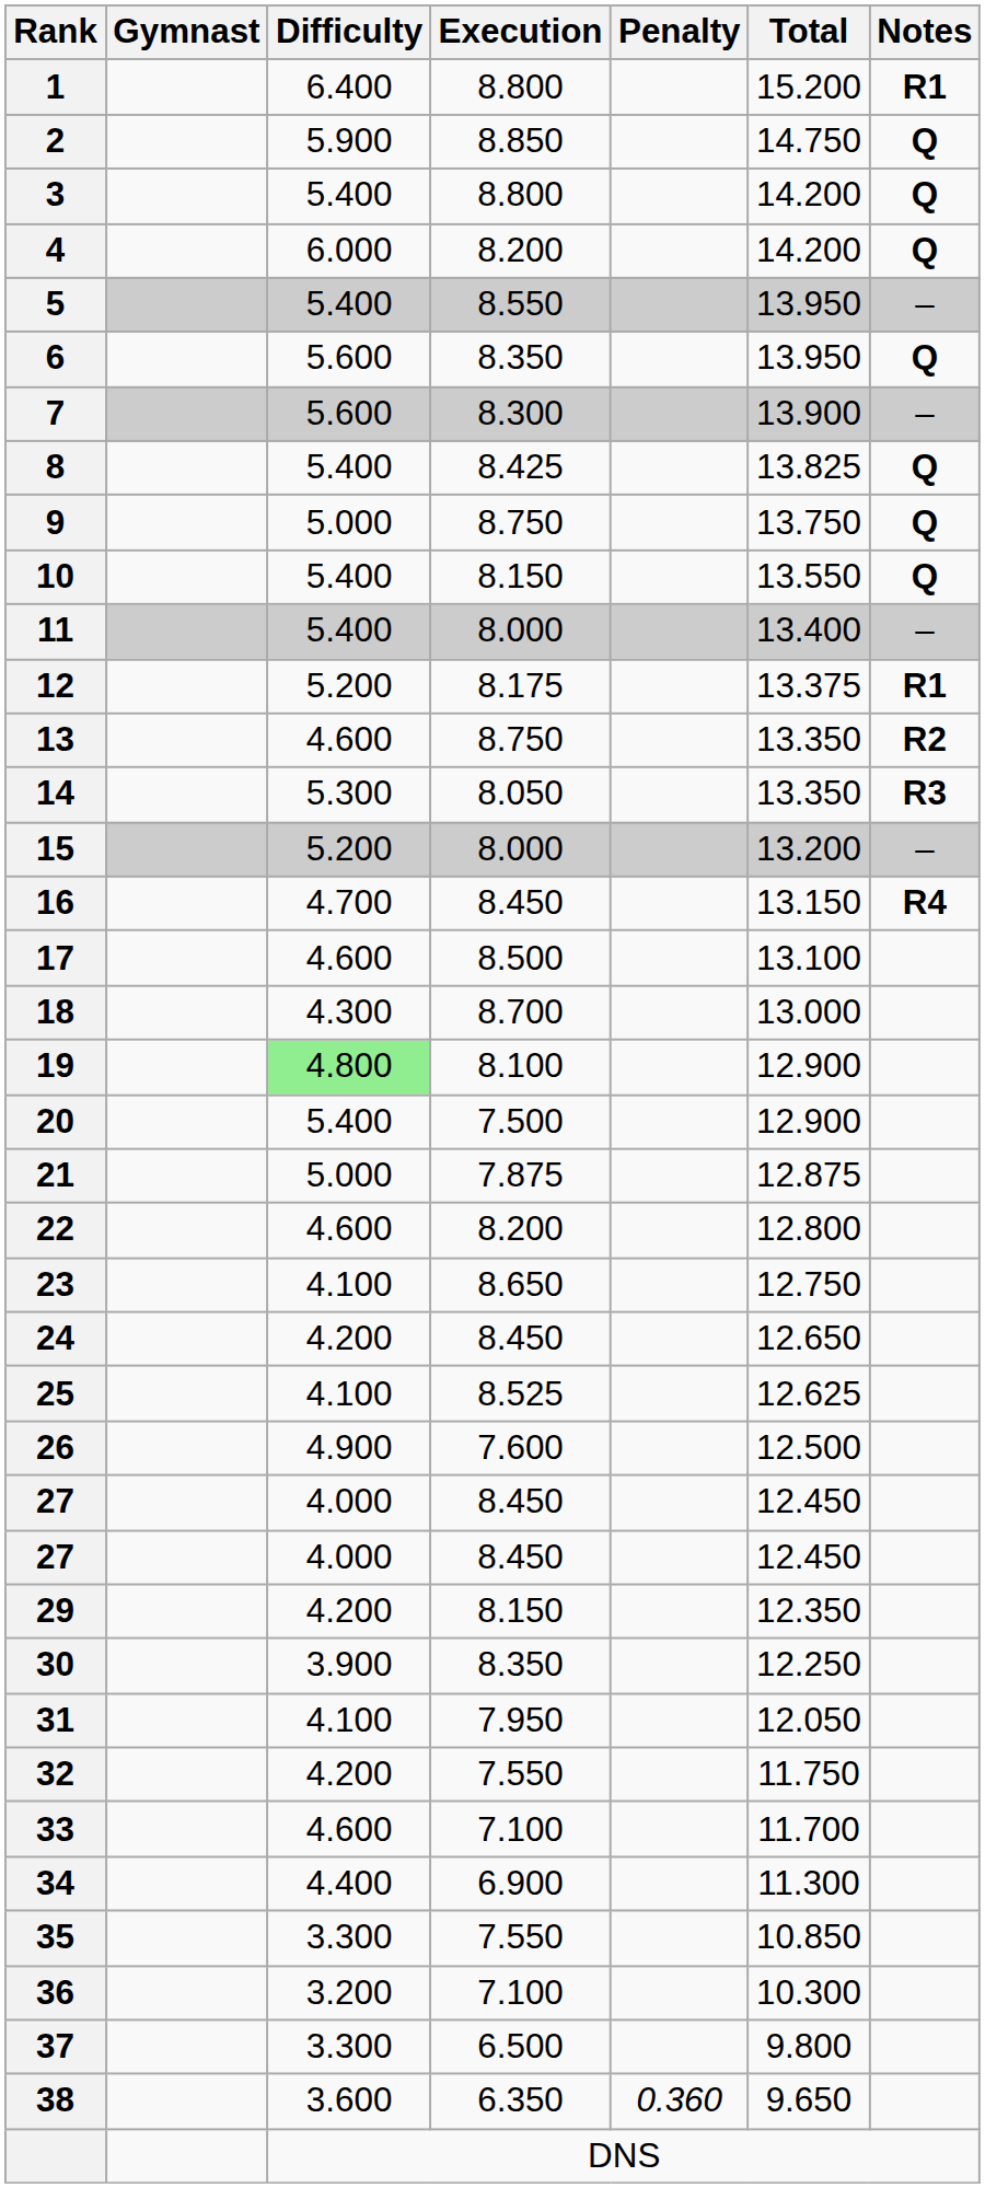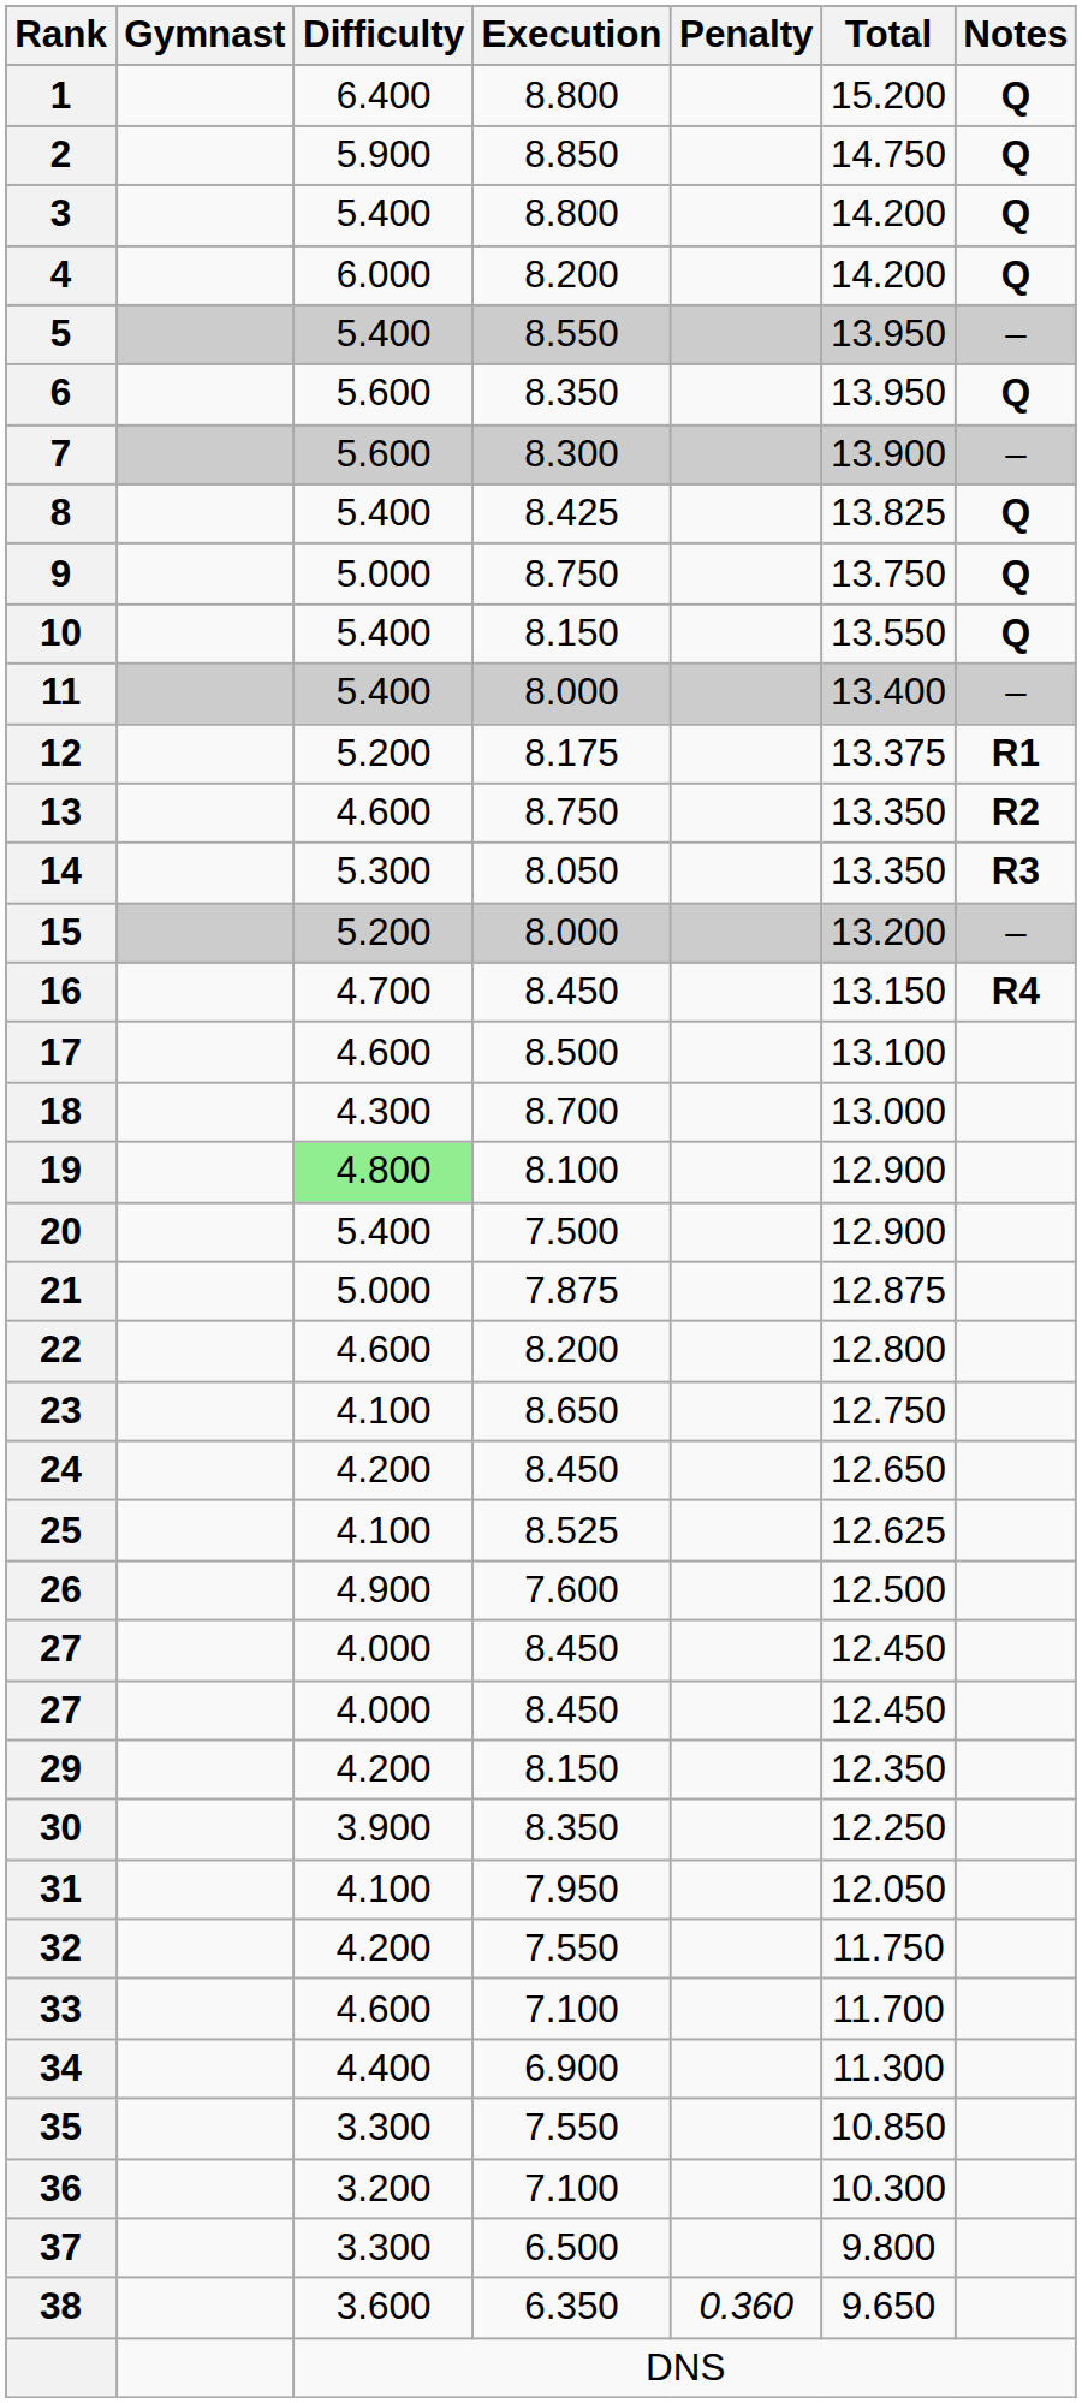1 | Notes: R1 -> Q
